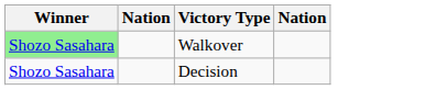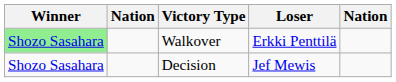+ column: Loser | Erkki Penttilä | Jef Mewis
